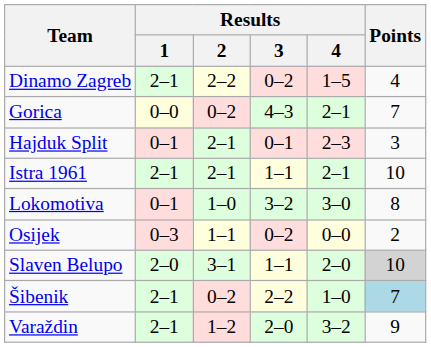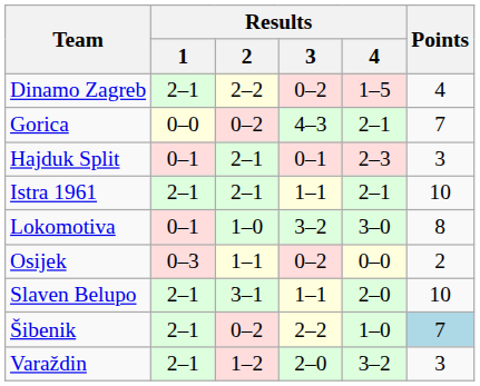Slaven Belupo | Results / 1: 2–0 -> 2–1
Slaven Belupo | Points: lightgrey background -> no background
Varaždin | Points: 9 -> 3
